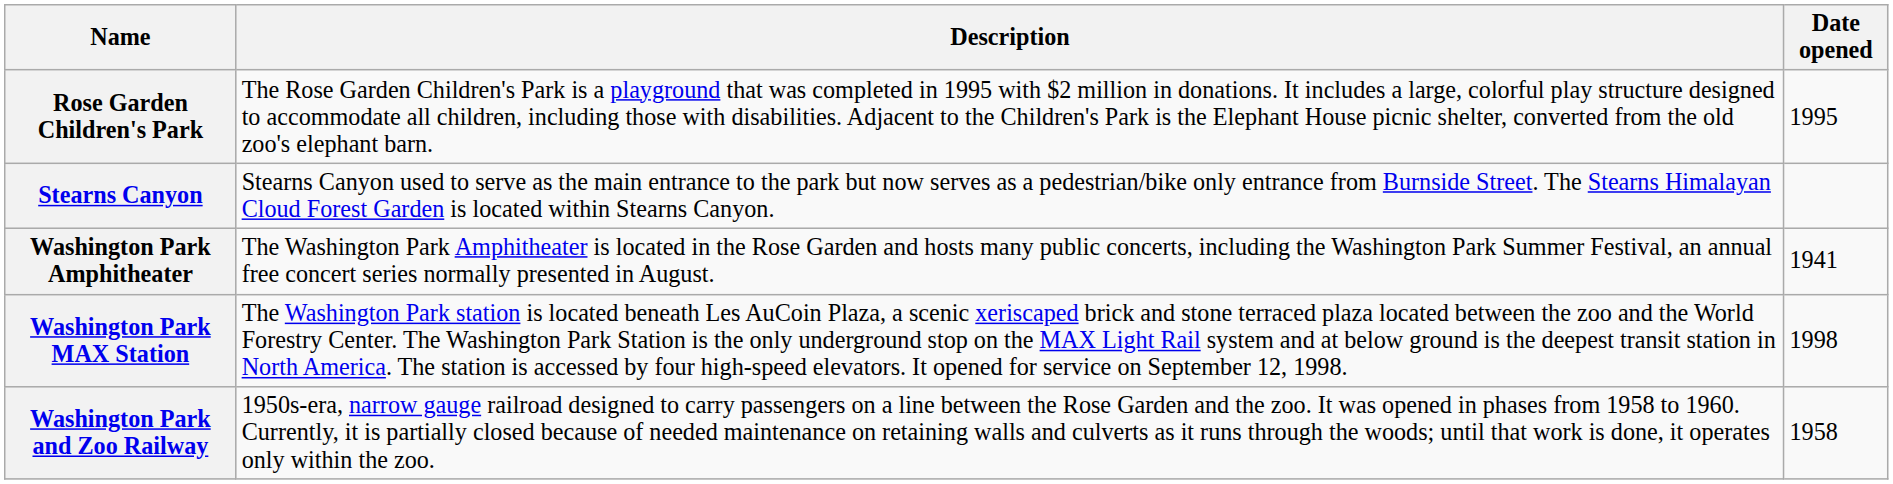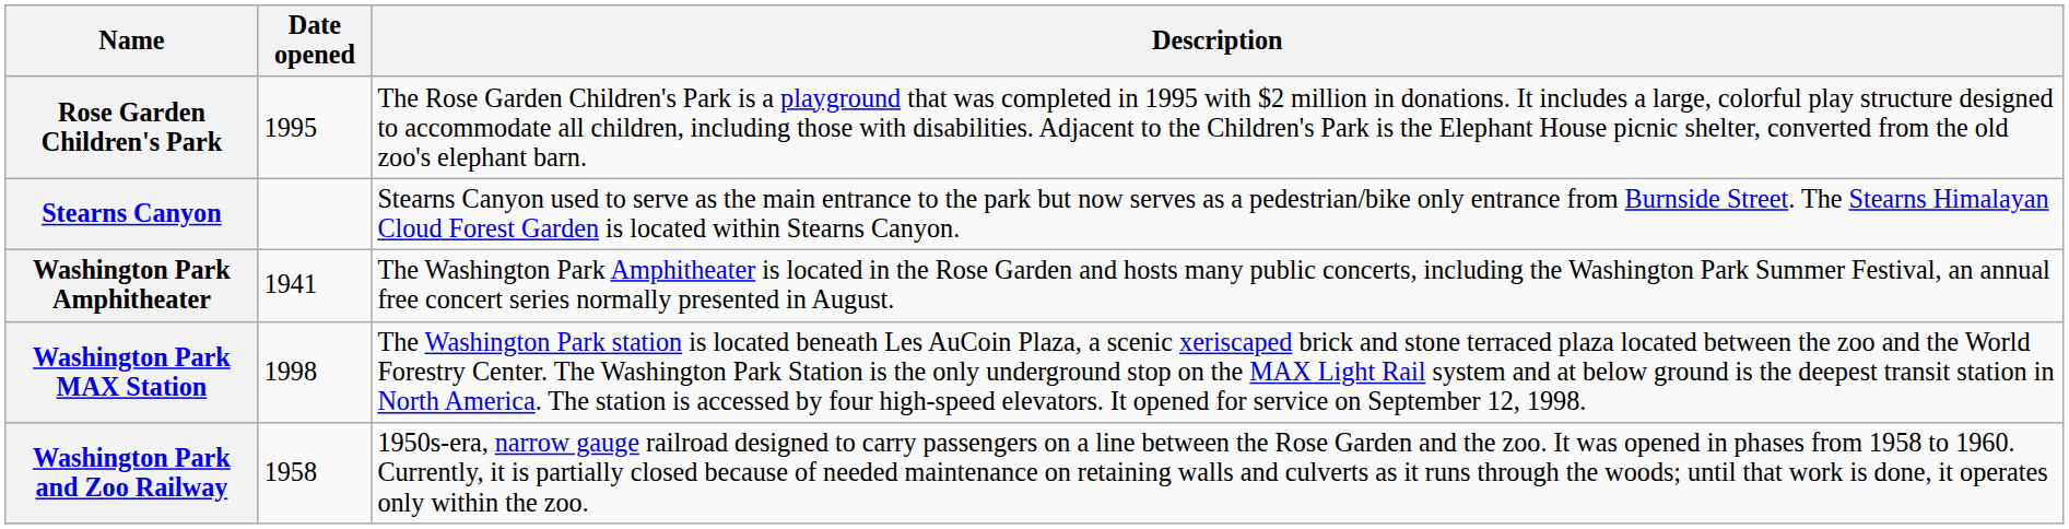columns swapped: Date opened <-> Description
